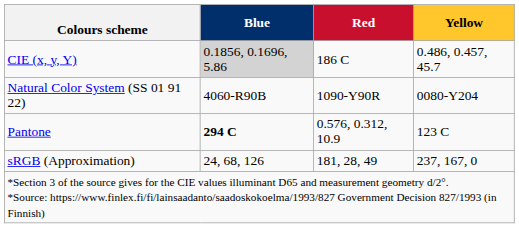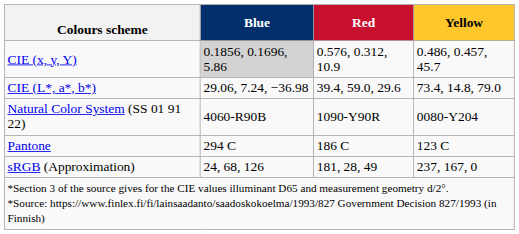CIE (x, y, Y) | Red: 186 C -> 0.576, 0.312, 10.9
+ row: CIE (L*, a*, b*) | 29.06, 7.24, −36.98 | 39.4, 59.0, 29.6 | 73.4, 14.8, 79.0
Pantone | Blue: bold -> normal
Pantone | Red: 0.576, 0.312, 10.9 -> 186 C
